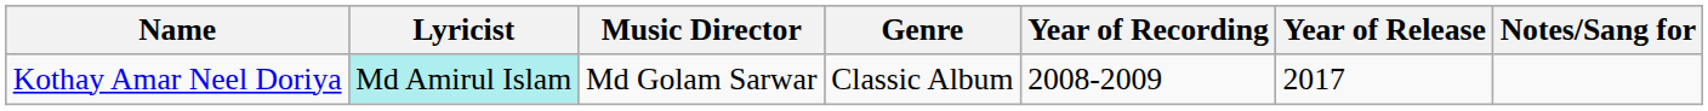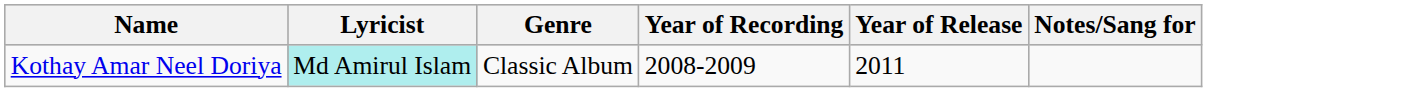- column: Music Director | Md Golam Sarwar
Kothay Amar Neel Doriya | Year of Release: 2017 -> 2011
